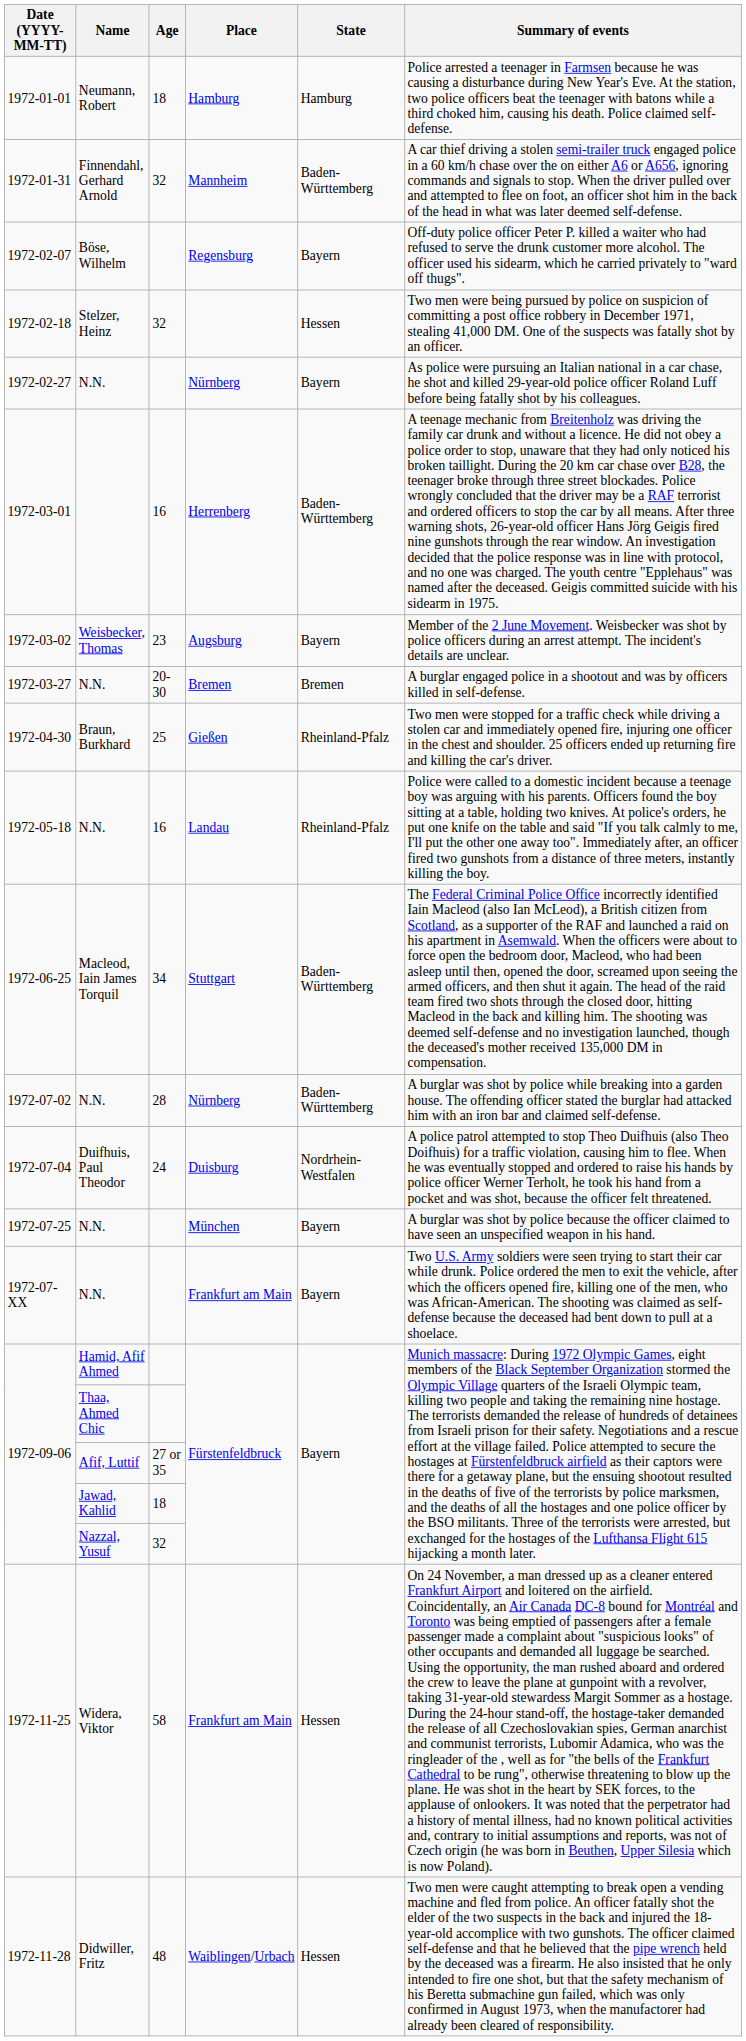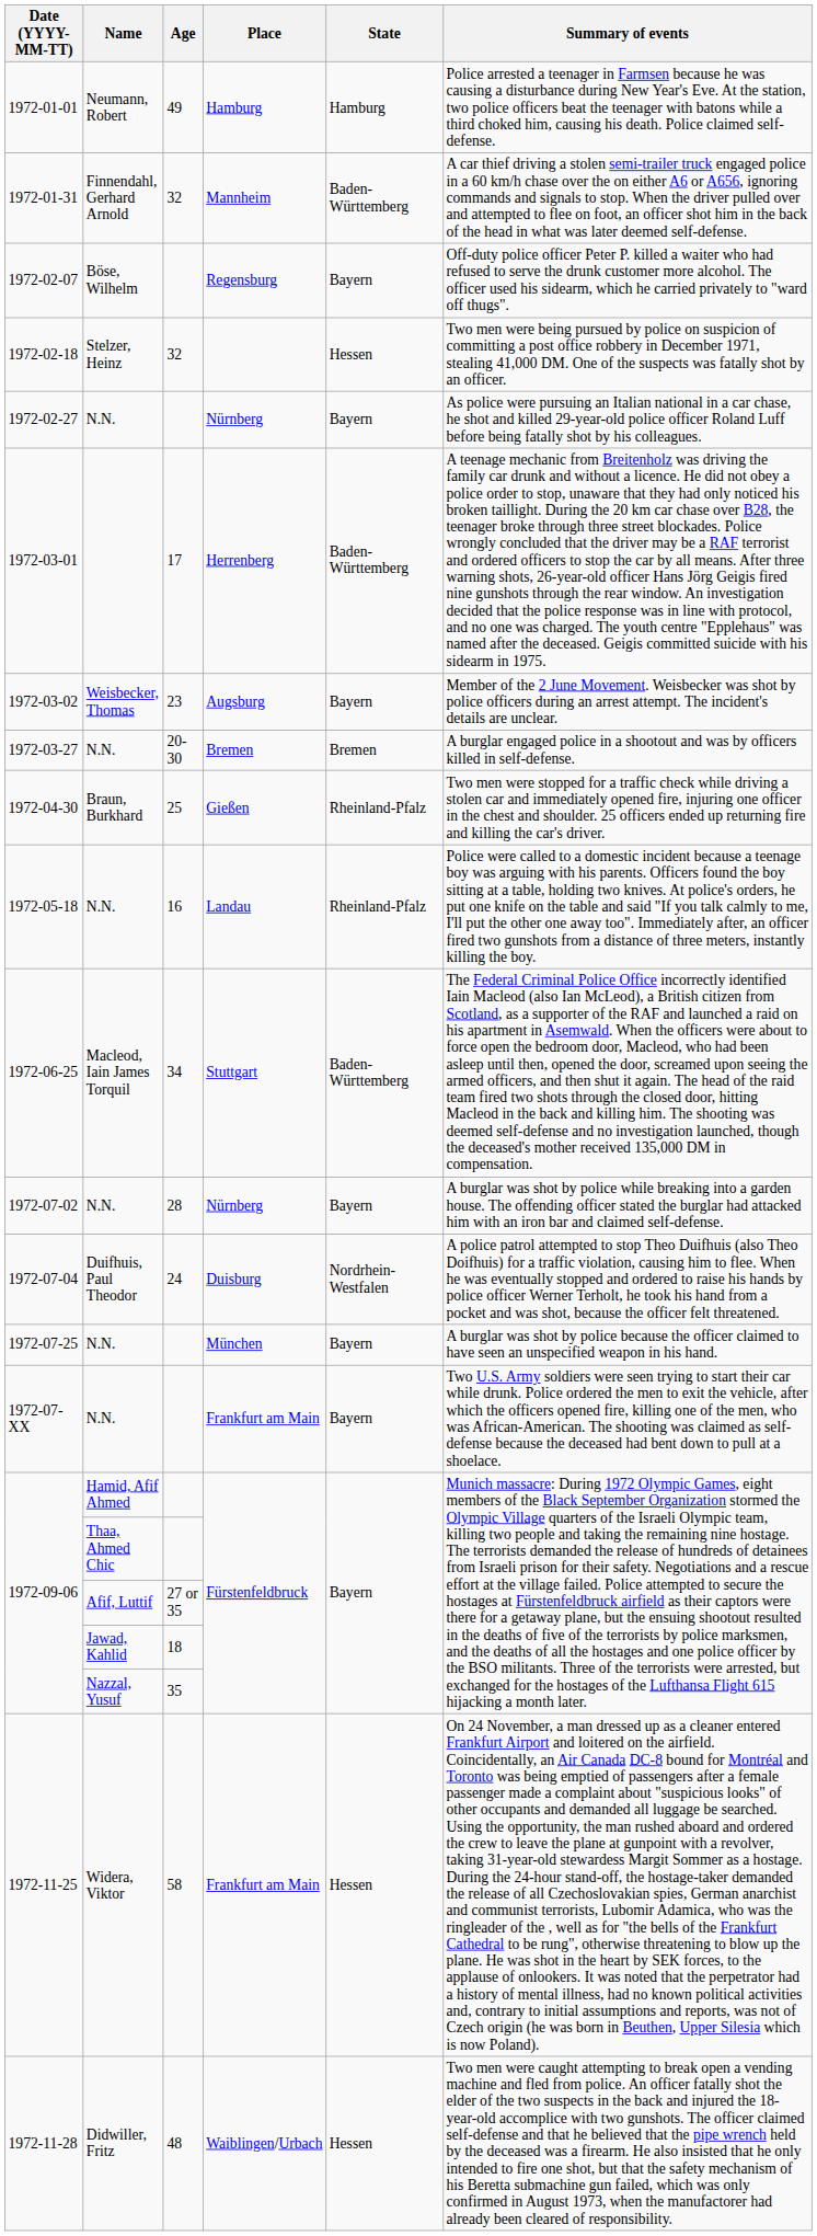1972-01-01 | Age: 18 -> 49
1972-03-01 | Age: 16 -> 17
1972-07-02 | State: Baden-Württemberg -> Bayern
1972-09-06 / Nazzal, Yusuf | Age: 32 -> 35
